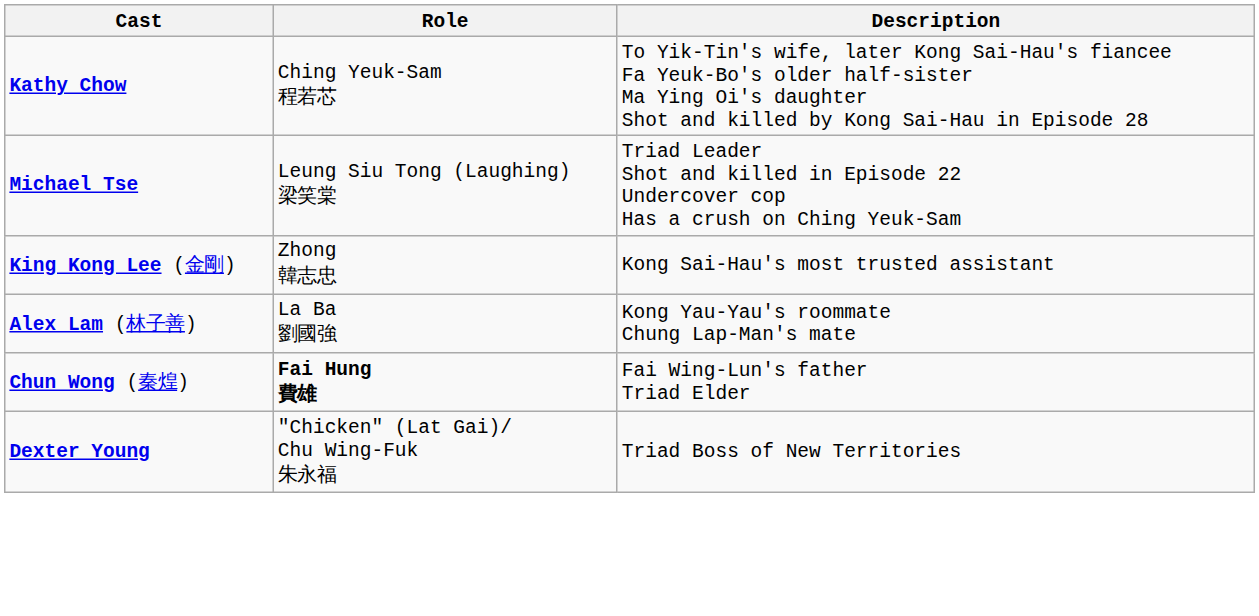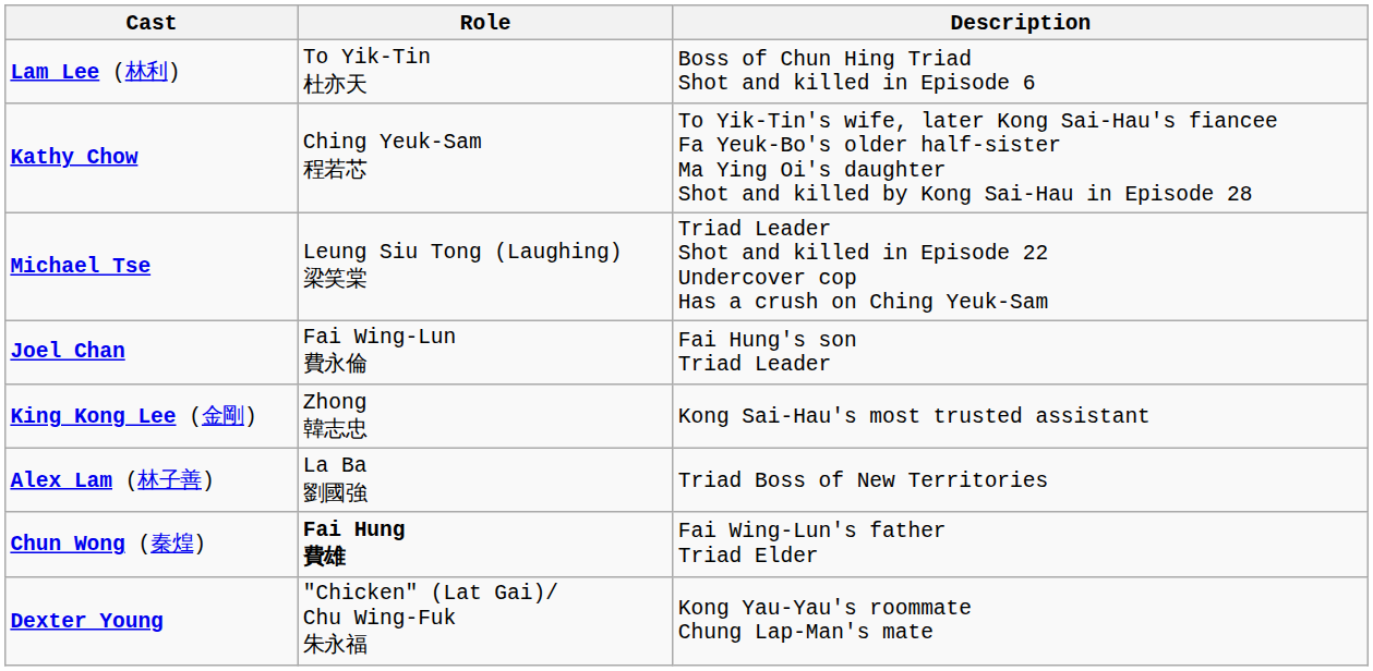+ row: Lam Lee (林利) | To Yik-Tin 杜亦天 | Boss of Chun Hing Triad Shot and killed in Episode 6
+ row: Joel Chan | Fai Wing-Lun 費永倫 | Fai Hung's son Triad Leader
Alex Lam (林子善) | Description: Kong Yau-Yau's roommate Chung Lap-Man's mate -> Triad Boss of New Territories
Dexter Young | Description: Triad Boss of New Territories -> Kong Yau-Yau's roommate Chung Lap-Man's mate
